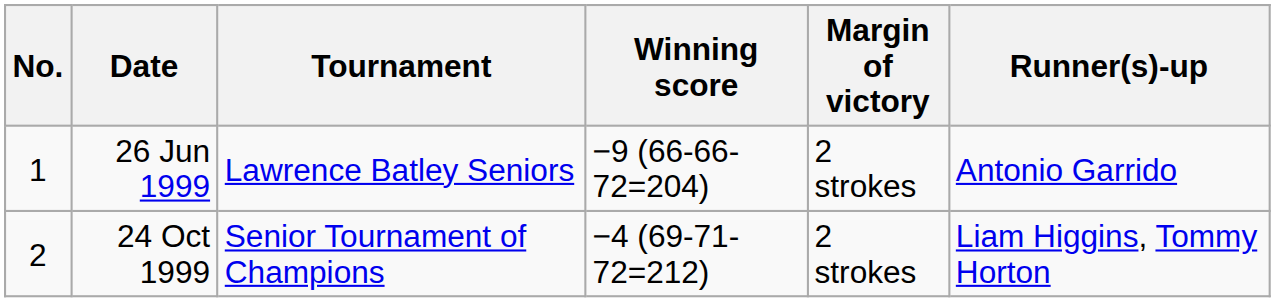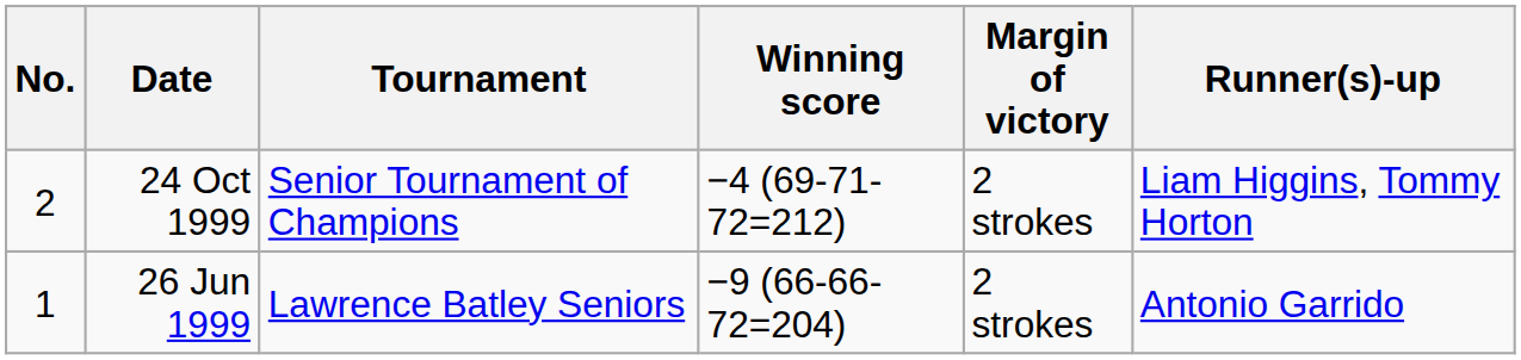rows swapped: 26 Jun 1999 <-> 24 Oct 1999
